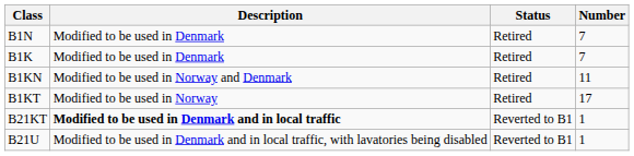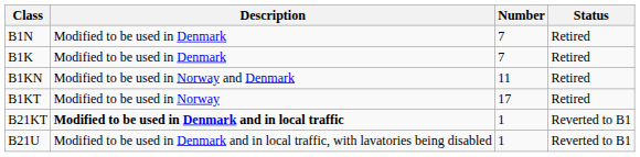columns swapped: Number <-> Status
